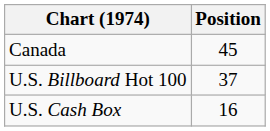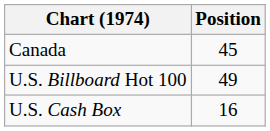U.S. Billboard Hot 100 | Position: 37 -> 49
